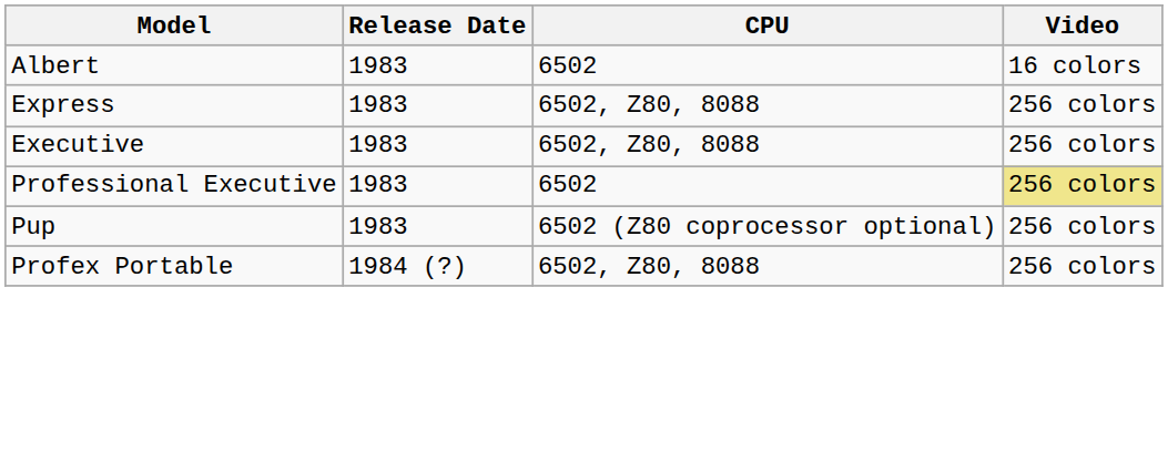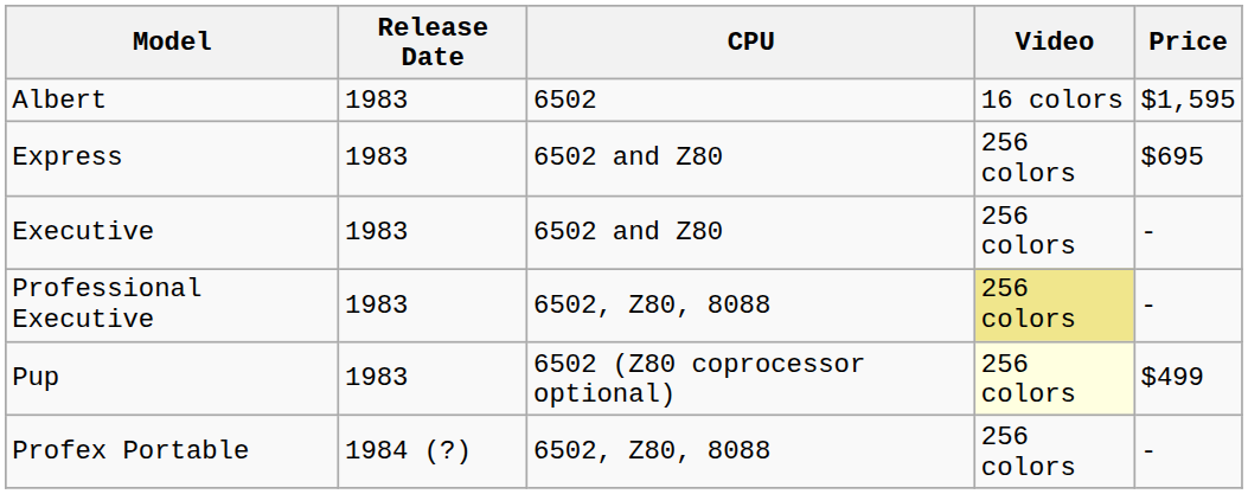+ column: Price | $1,595 | $695 | - | - | $499 | -
Express | CPU: 6502, Z80, 8088 -> 6502 and Z80
Executive | CPU: 6502, Z80, 8088 -> 6502 and Z80
Professional Executive | CPU: 6502 -> 6502, Z80, 8088
Pup | Video: no background -> lightyellow background
